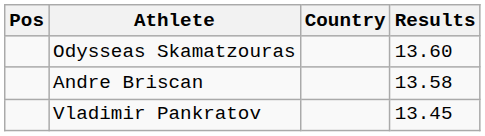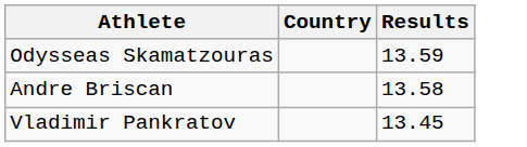- column: Pos
Odysseas Skamatzouras | Results: 13.60 -> 13.59
